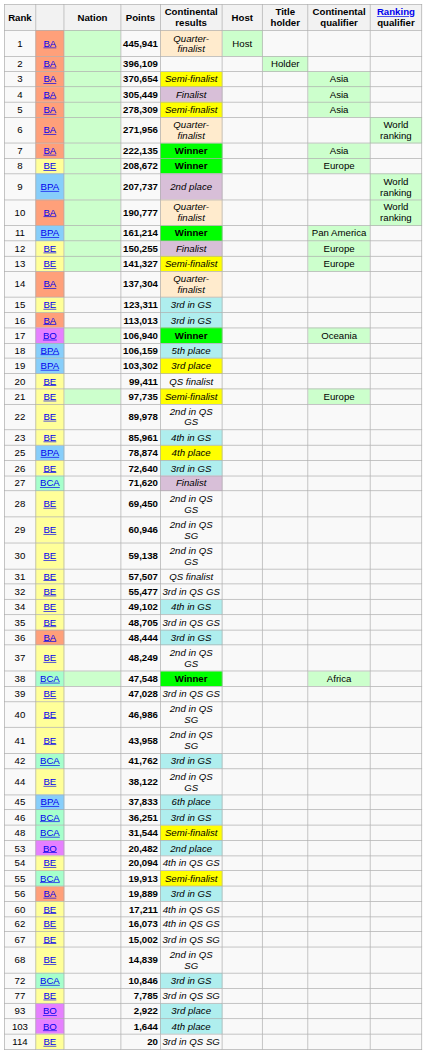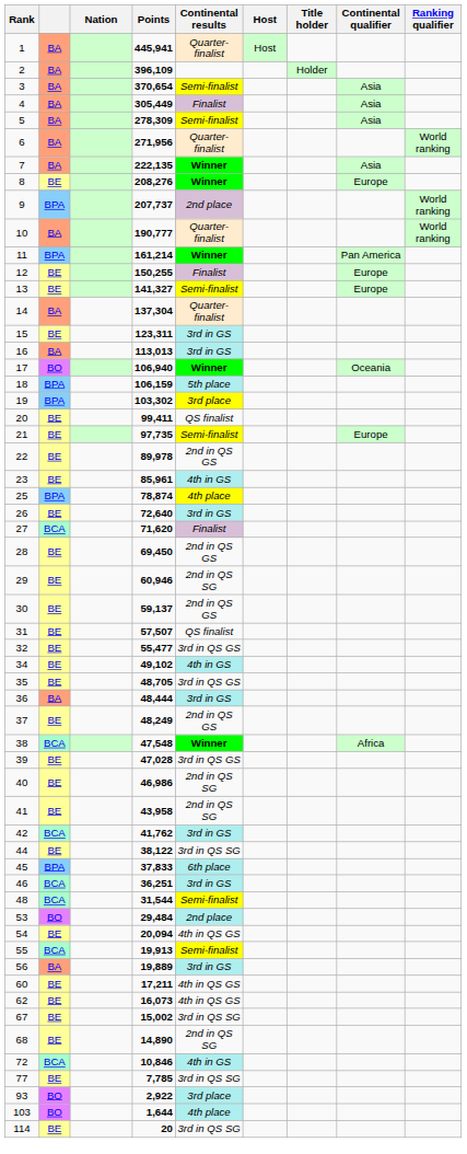8 | Points: 208,672 -> 208,276
30 | Points: 59,138 -> 59,137
44 | Continental results: 2nd in QS GS -> 3rd in QS SG
53 | Points: 20,482 -> 29,484
68 | Points: 14,839 -> 14,890
72 | Continental results: 3rd in GS -> 4th in GS
